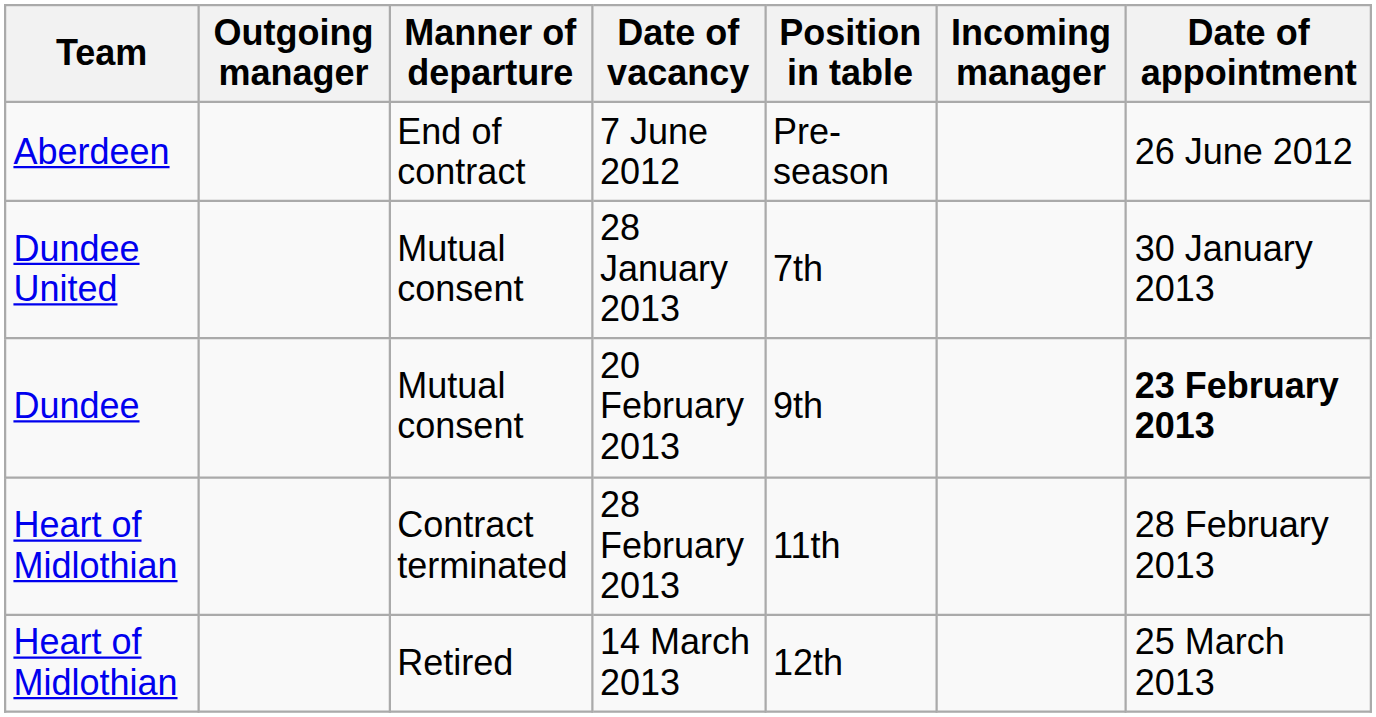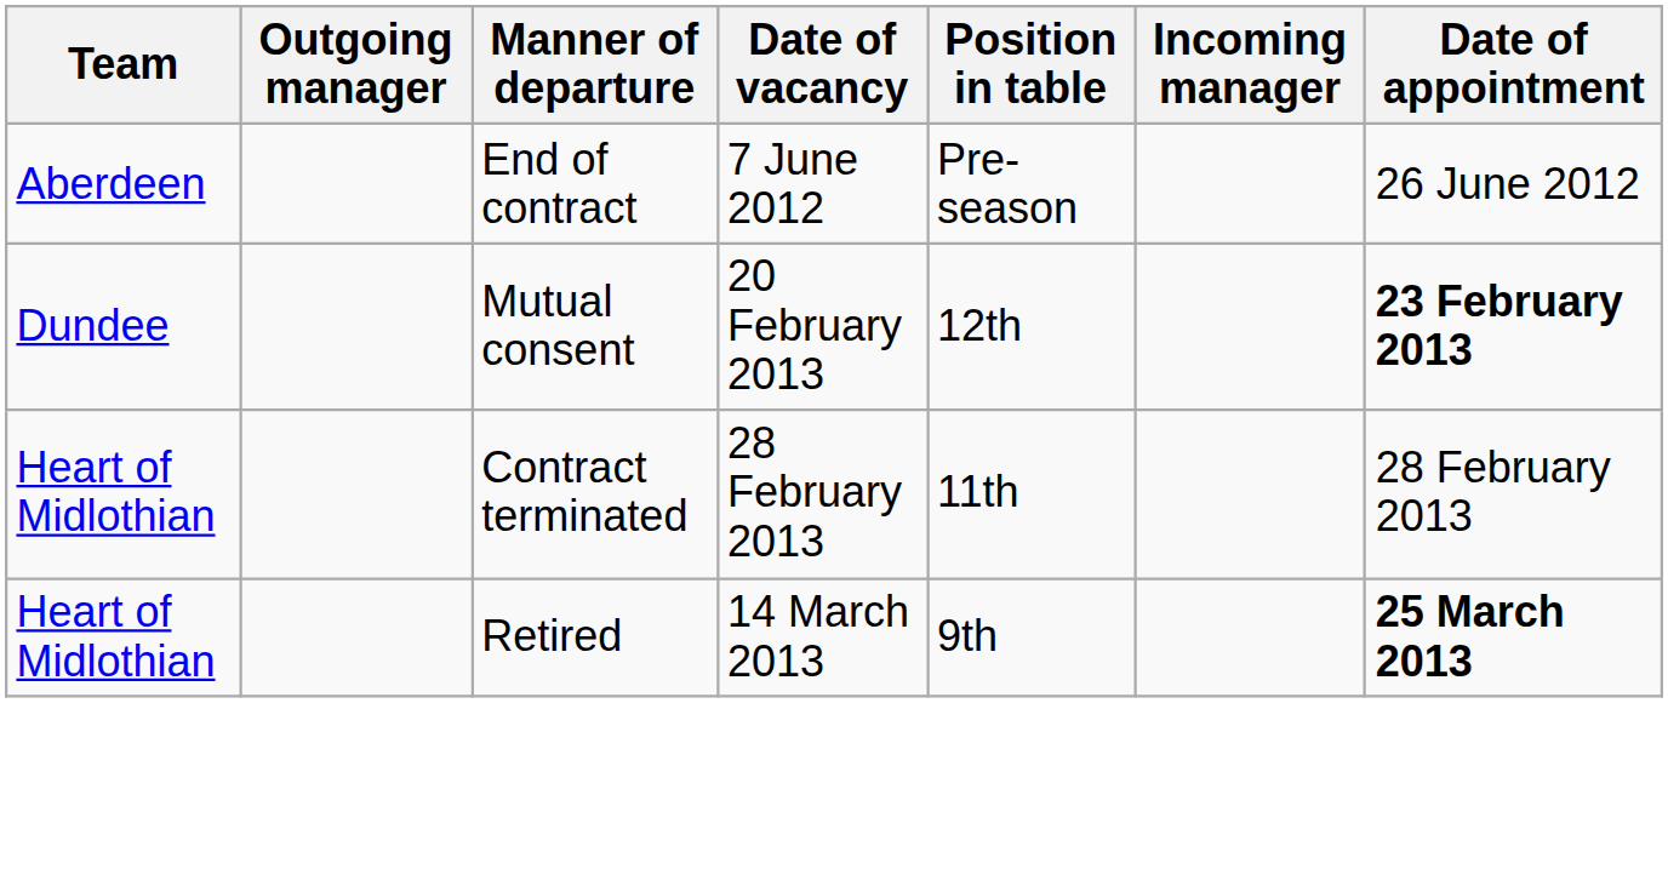- row: Dundee United | Mutual consent | 28 January 2013 | 7th | 30 January 2013
20 February 2013 | Position in table: 9th -> 12th
14 March 2013 | Position in table: 12th -> 9th
14 March 2013 | Date of appointment: normal -> bold
